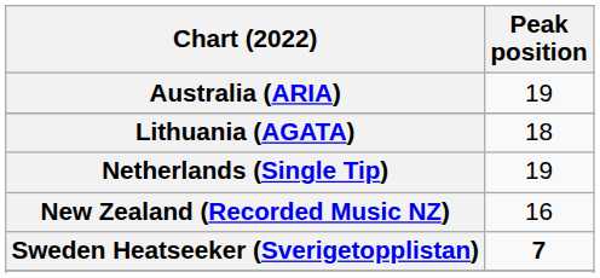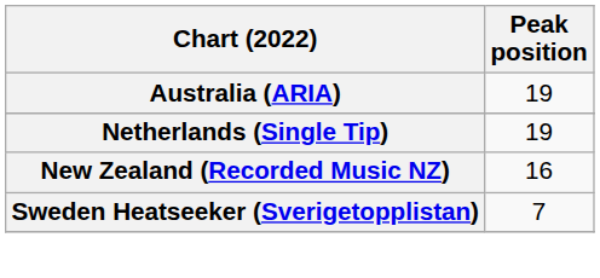- row: Lithuania (AGATA) | 18
Sweden Heatseeker (Sverigetopplistan) | Peak position: bold -> normal
